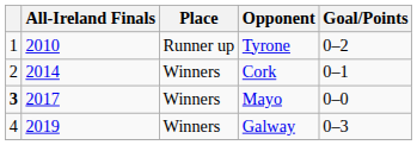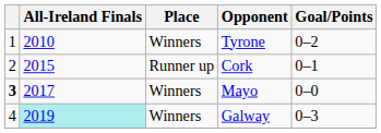Tyrone | Place: Runner up -> Winners
Cork | All-Ireland Finals: 2014 -> 2015
Cork | Place: Winners -> Runner up
Galway | All-Ireland Finals: no background -> paleturquoise background
